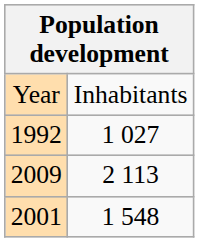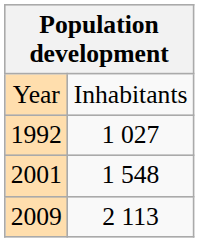rows swapped: 2001 <-> 2009
